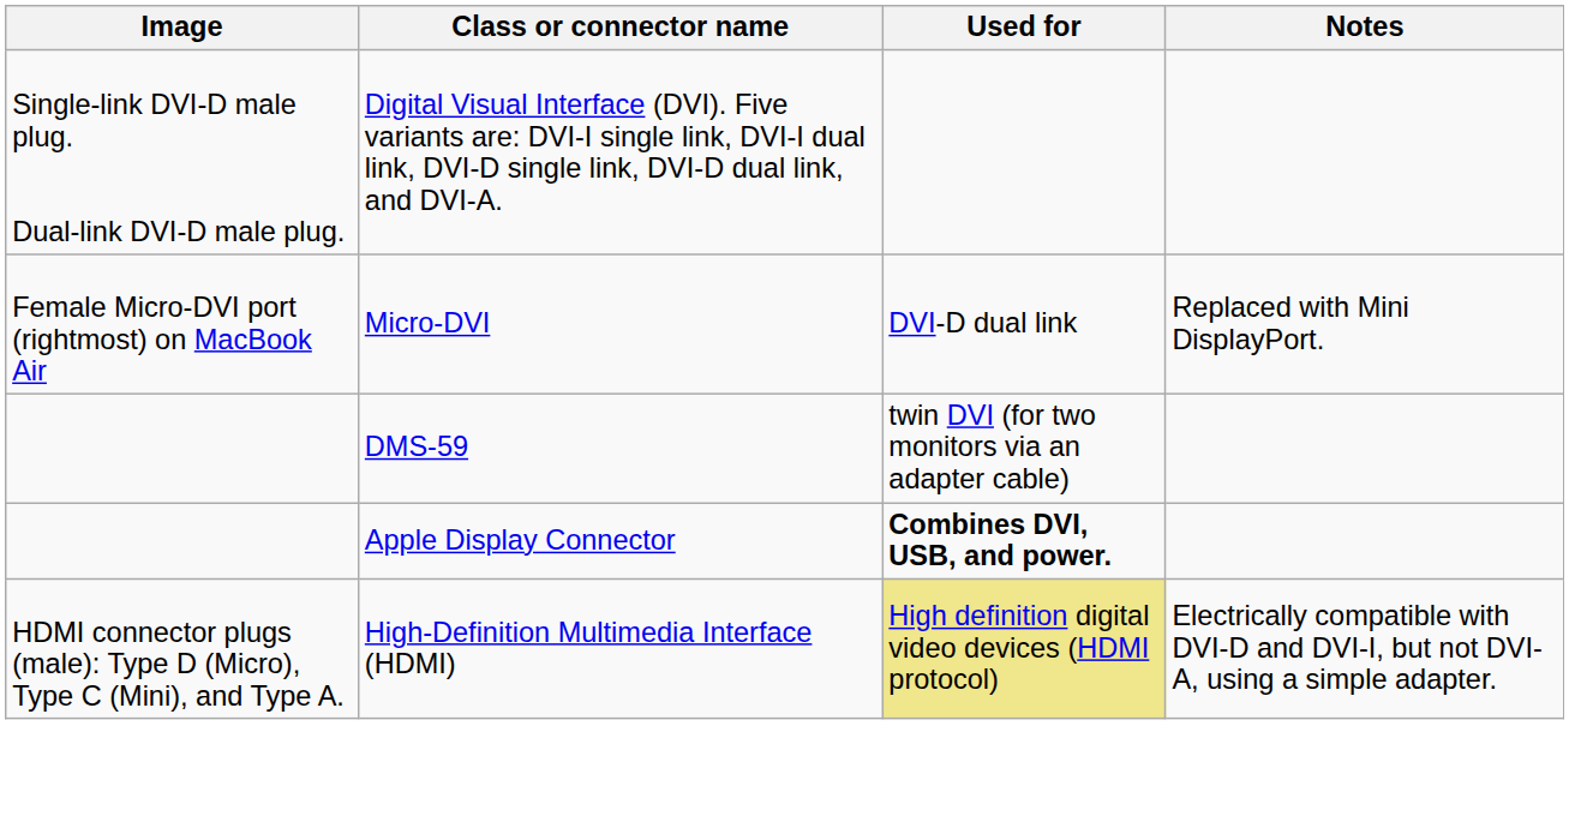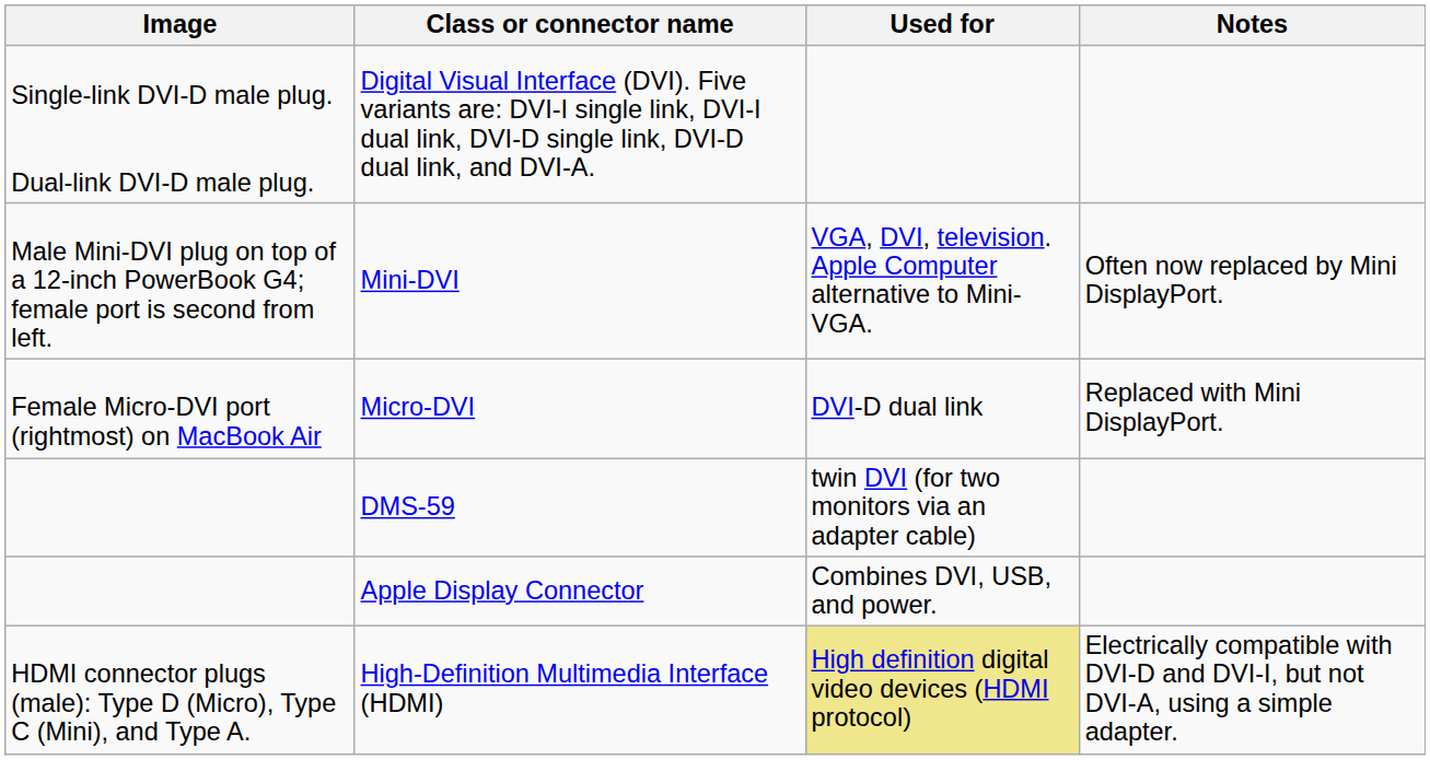+ row: Male Mini-DVI plug on top of a 12-inch PowerBook G4; female port is second from left. | Mini-DVI | VGA, DVI, television. Apple Computer alternative to Mini-VGA. | Often now replaced by Mini DisplayPort.
Apple Display Connector | Used for: bold -> normal
